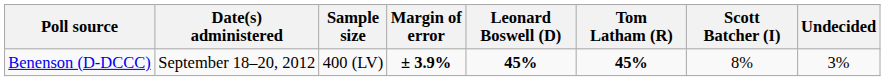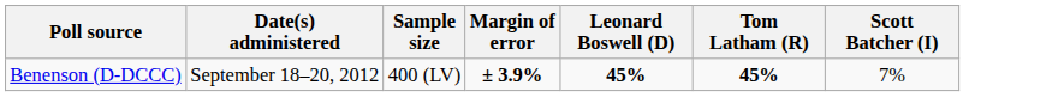- column: Undecided | 3%
Benenson (D-DCCC) | Scott Batcher (I): 8% -> 7%
